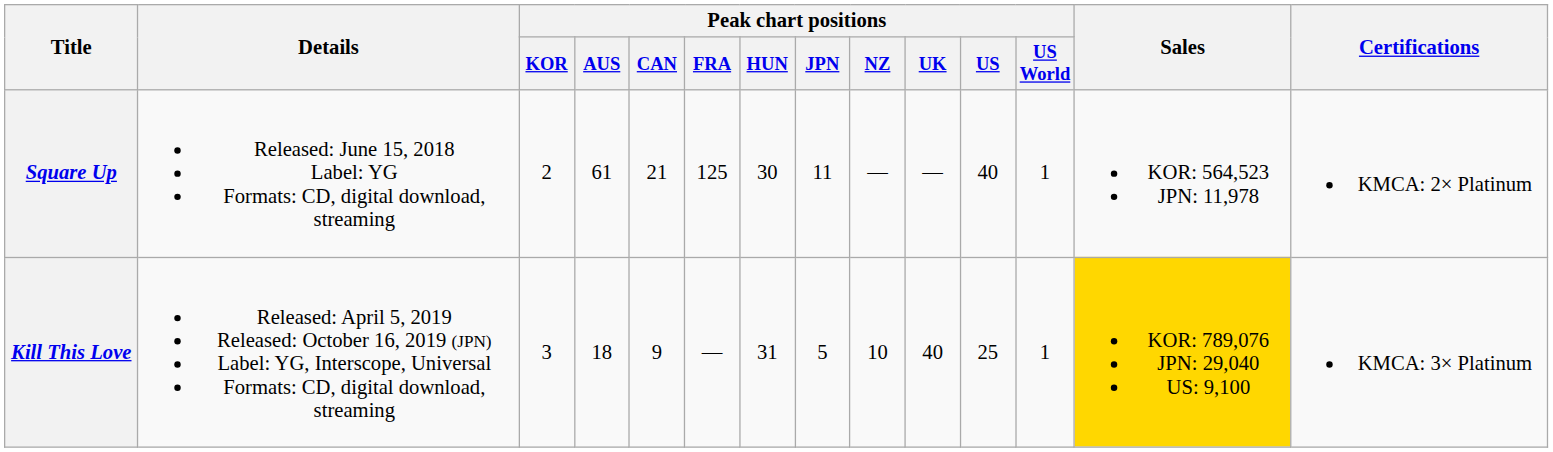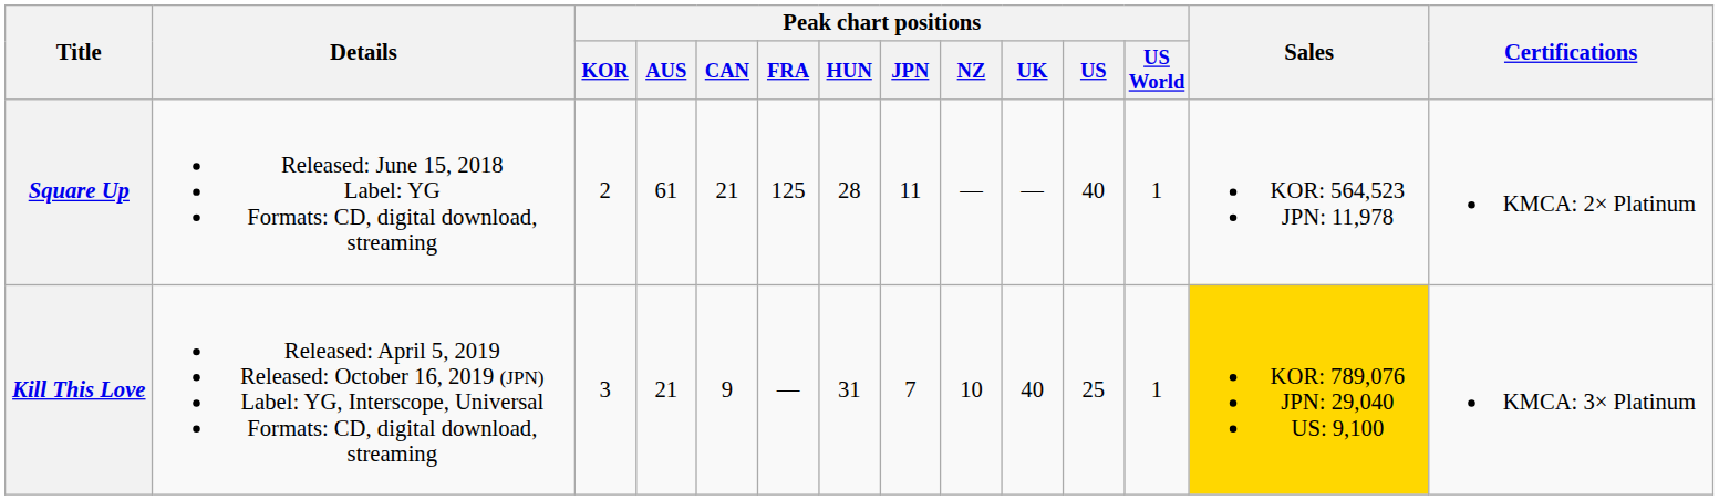Square Up | Peak chart positions / HUN: 30 -> 28
Kill This Love | Peak chart positions / AUS: 18 -> 21
Kill This Love | Peak chart positions / JPN: 5 -> 7
